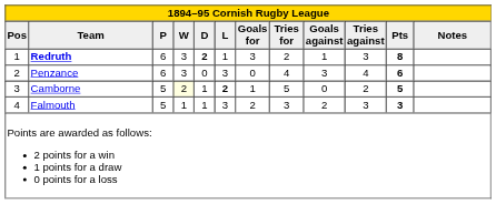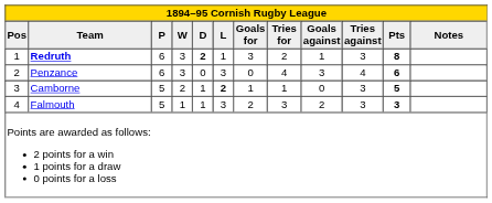Camborne | W: lightyellow background -> no background
Camborne | Tries for: 5 -> 1
Camborne | Tries against: 2 -> 3
